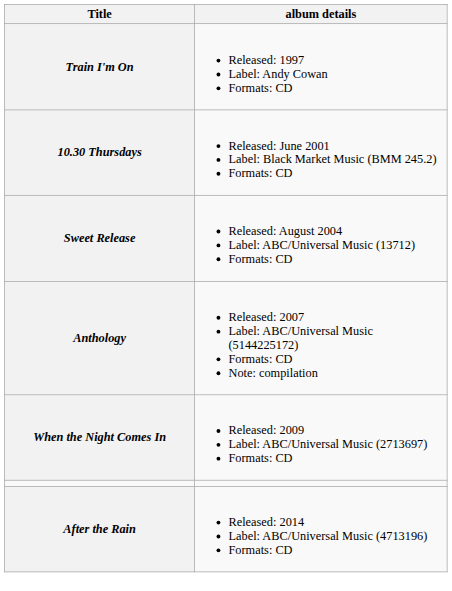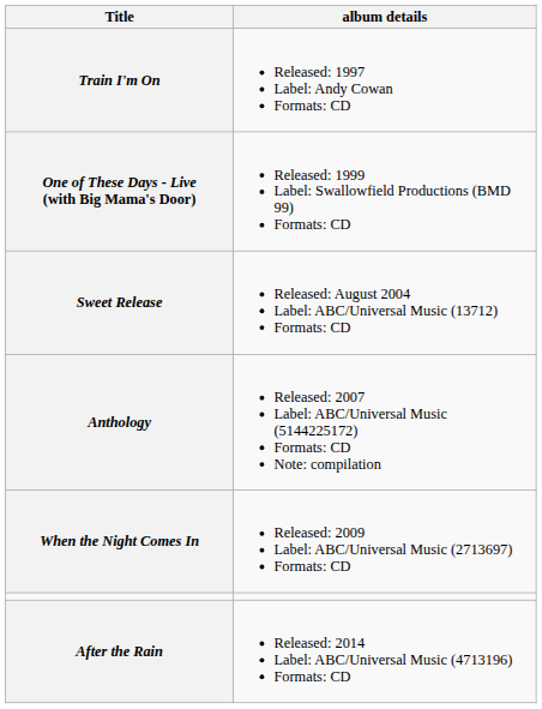+ row: One of These Days - Live (with Big Mama's Door) | Released: 1999 Label: Swallowfield Productions (BMD 99) Formats: CD
- row: 10.30 Thursdays | Released: June 2001 Label: Black Market Music (BMM 245.2) Formats: CD
